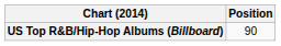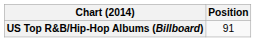US Top R&B/Hip-Hop Albums (Billboard) | Position: 90 -> 91
